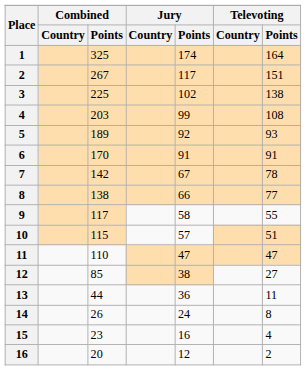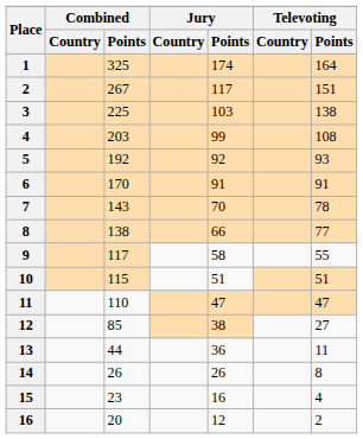3 | Jury / Points: 102 -> 103
5 | Combined / Points: 189 -> 192
7 | Combined / Points: 142 -> 143
7 | Jury / Points: 67 -> 70
10 | Jury / Points: 57 -> 51
14 | Jury / Points: 24 -> 26
